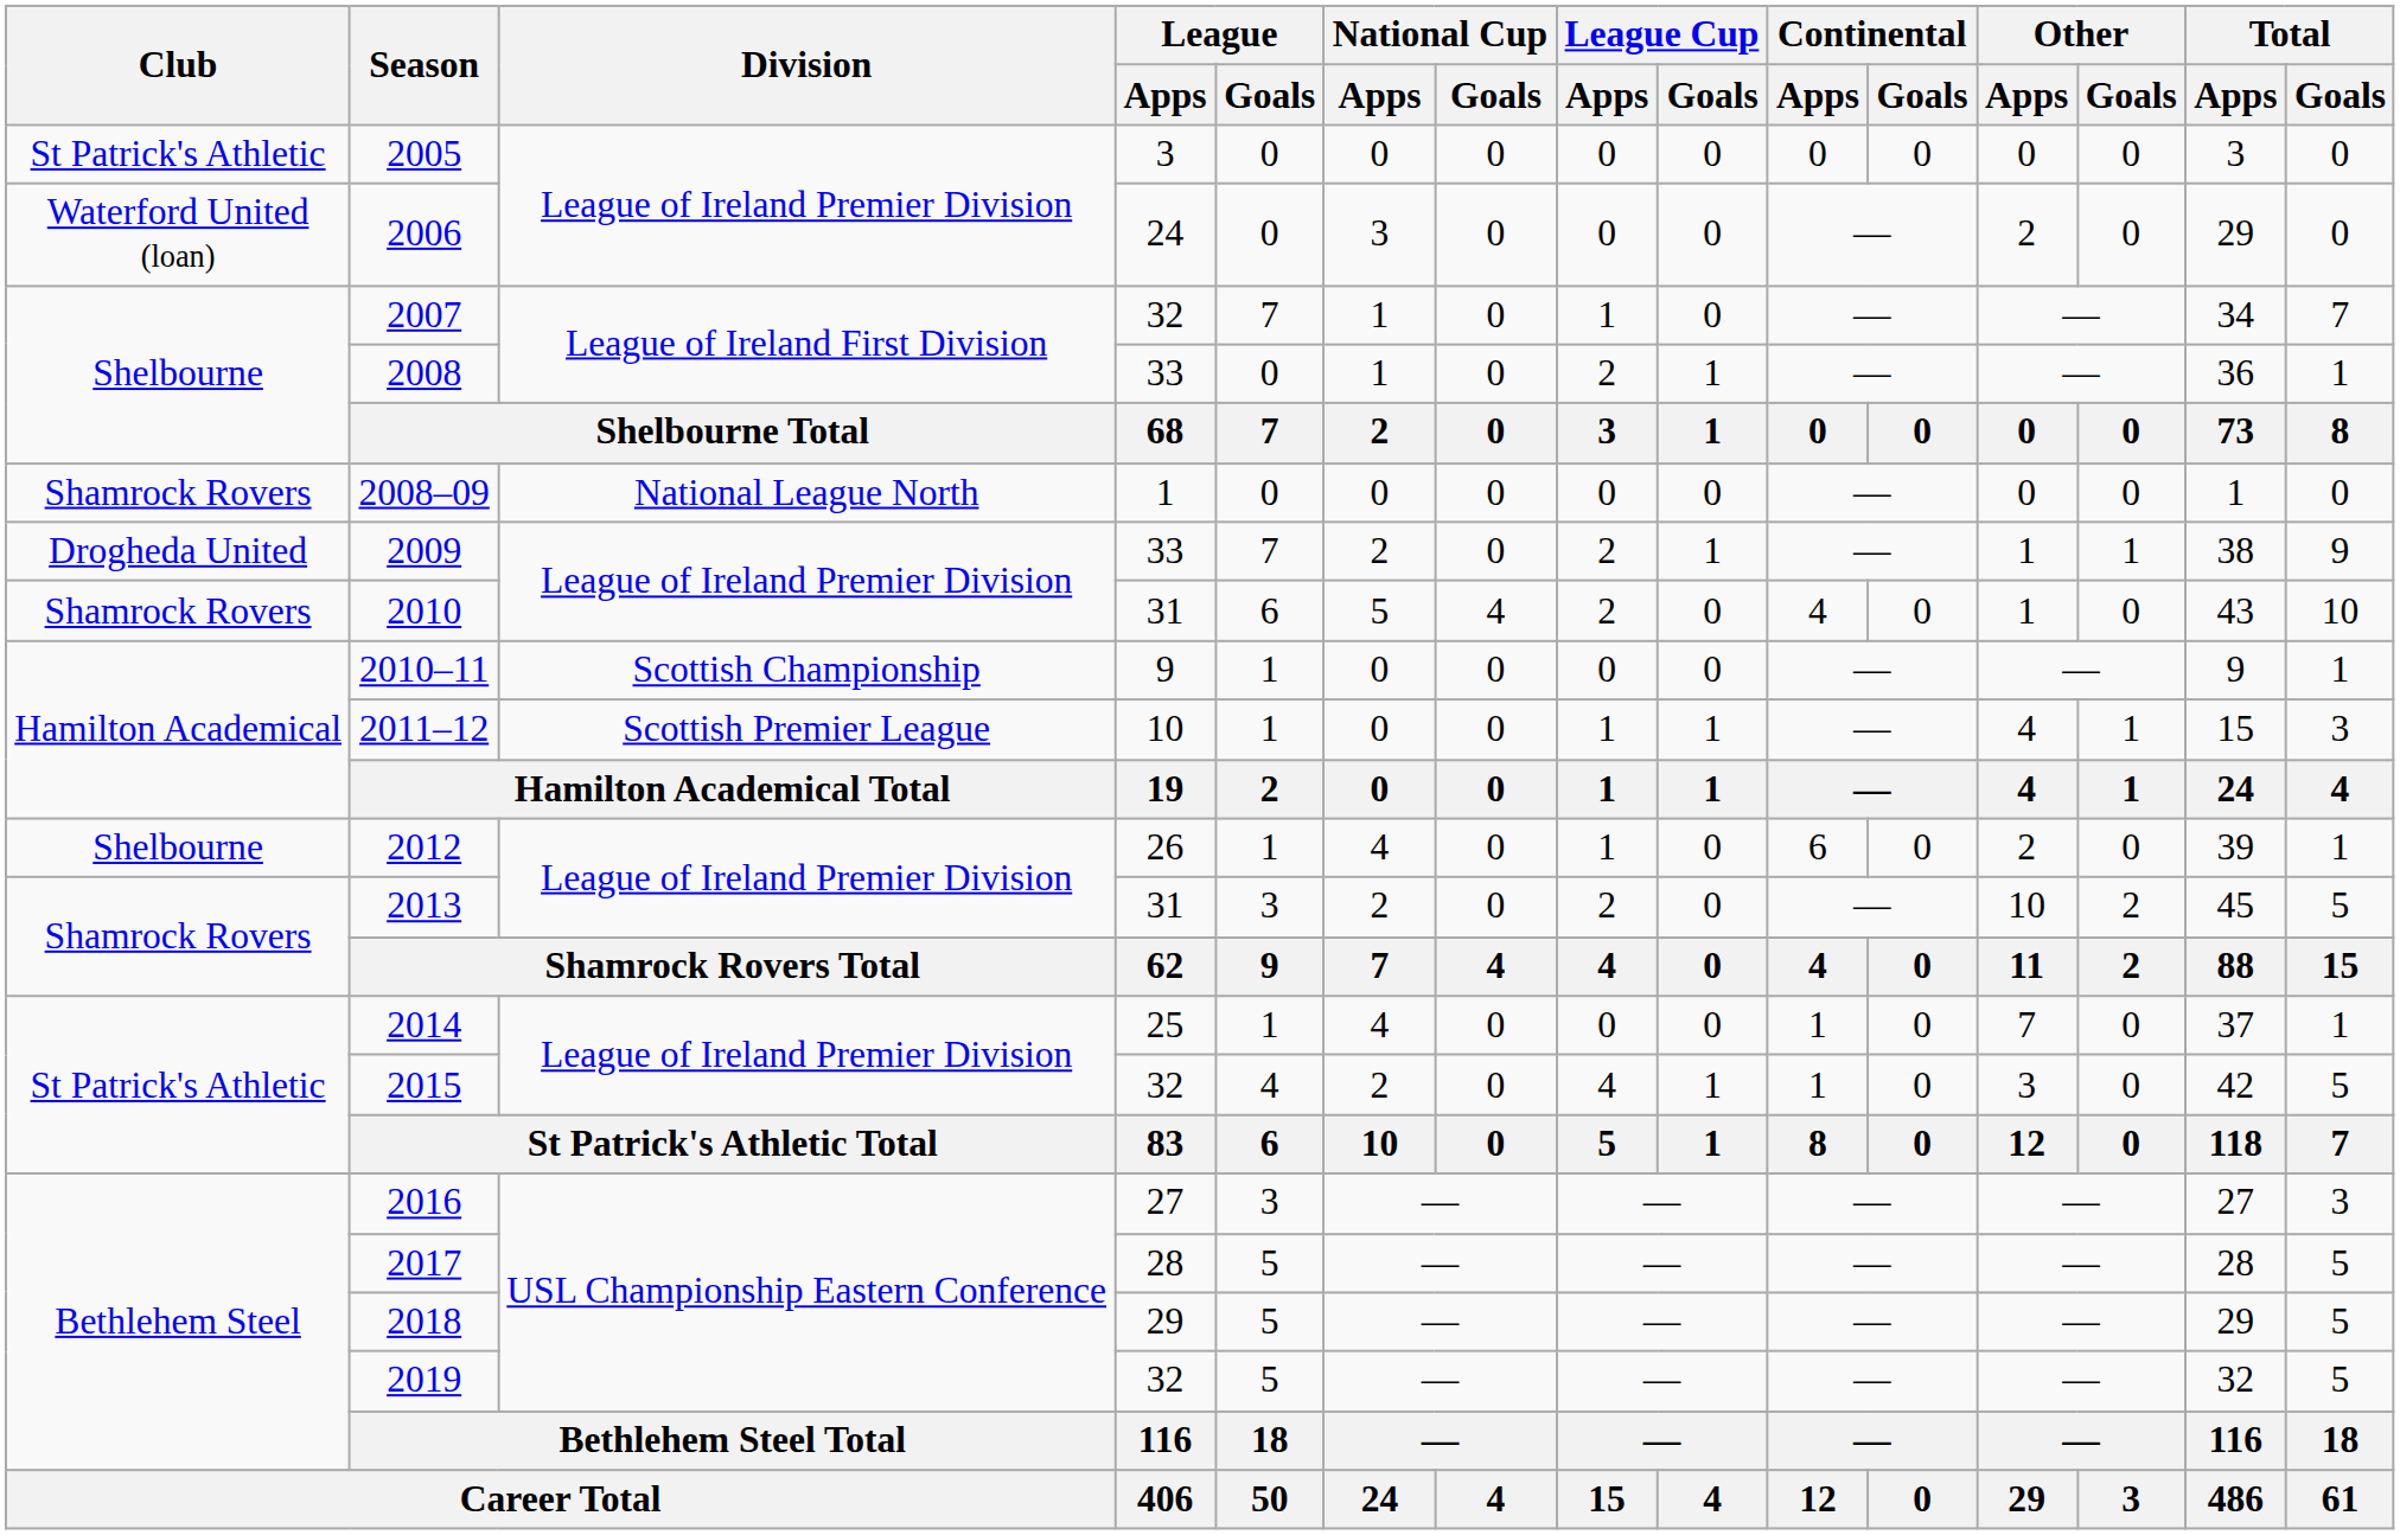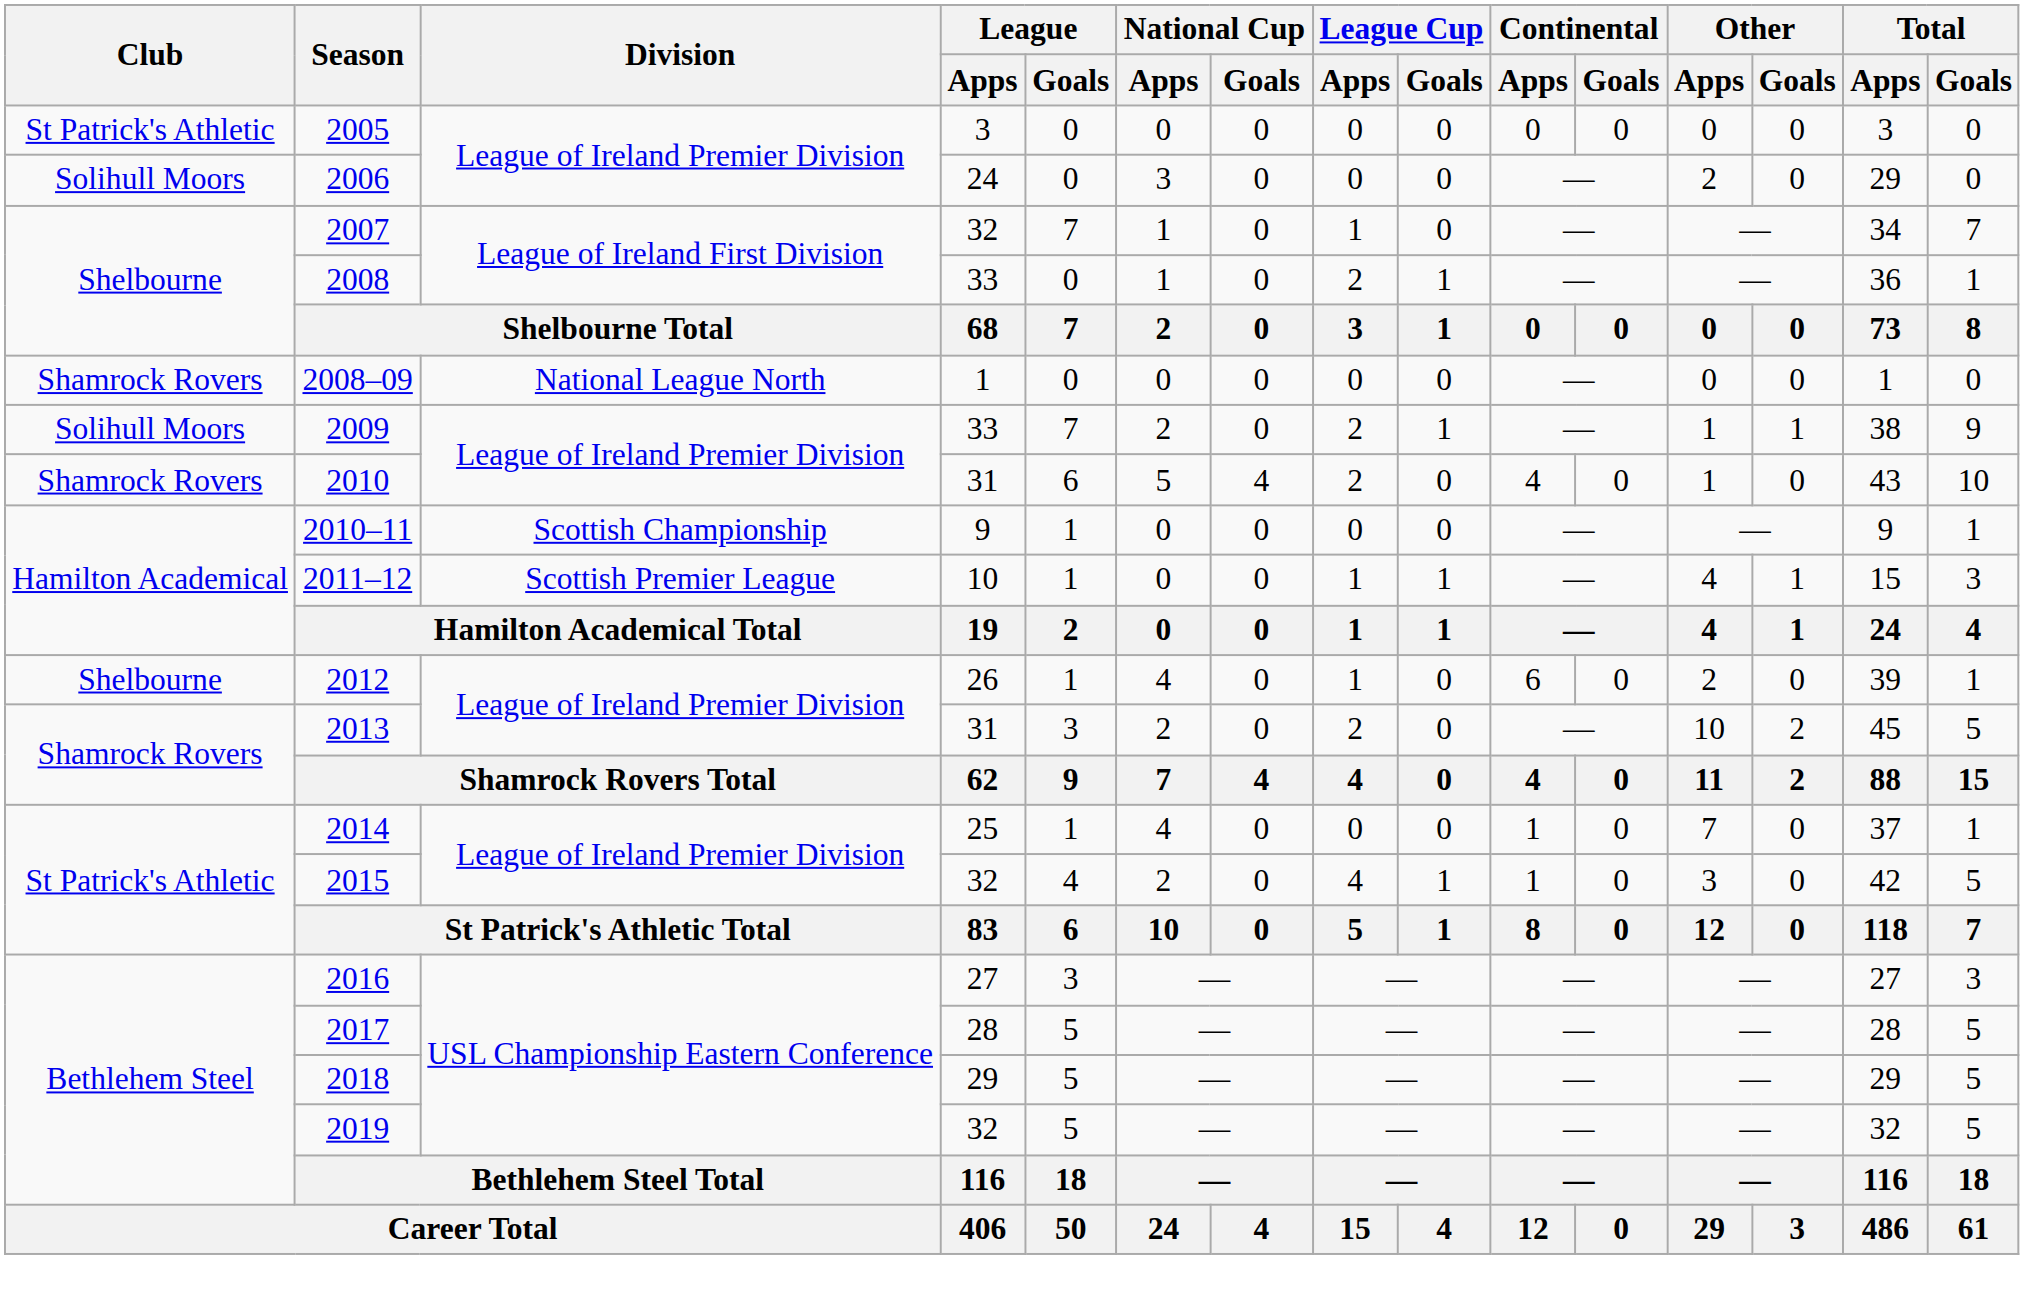2006 | Club: Waterford United (loan) -> Solihull Moors
2009 | Club: Drogheda United -> Solihull Moors
